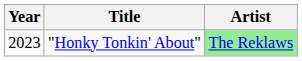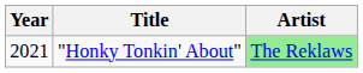"Honky Tonkin' About" | Year: 2023 -> 2021
